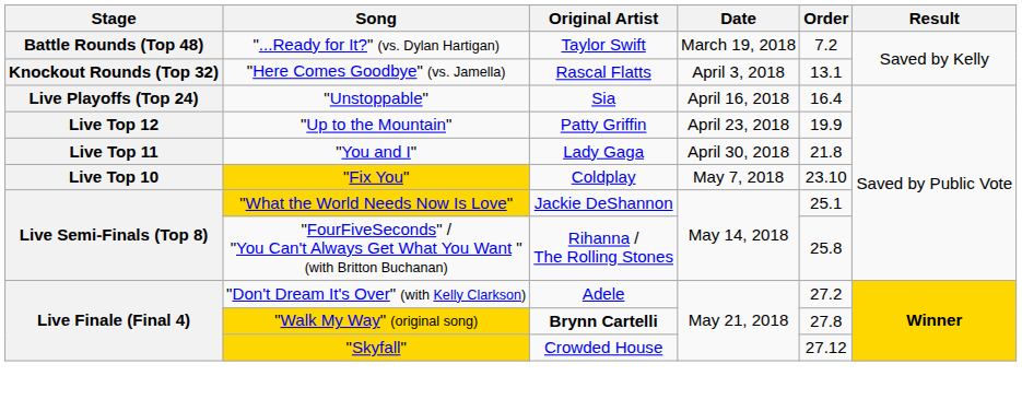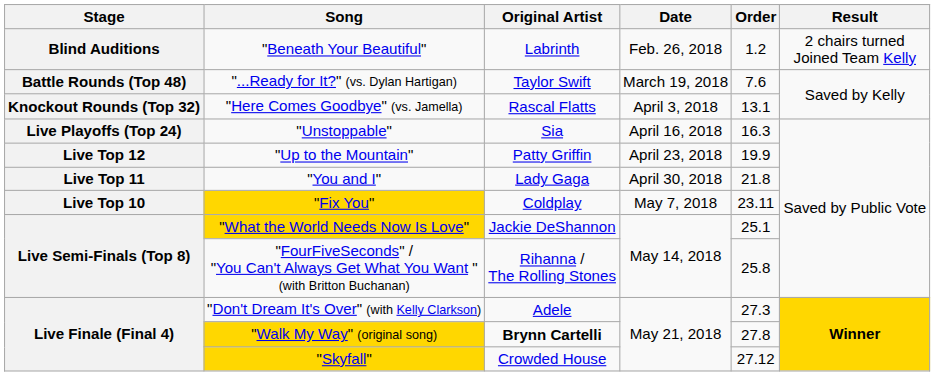+ row: Blind Auditions | "Beneath Your Beautiful" | Labrinth | Feb. 26, 2018 | 1.2 | 2 chairs turned Joined Team Kelly
"...Ready for It?" (vs. Dylan Hartigan) | Order: 7.2 -> 7.6
"Unstoppable" | Order: 16.4 -> 16.3
"Fix You" | Order: 23.10 -> 23.11
"Don't Dream It's Over" (with Kelly Clarkson) | Order: 27.2 -> 27.3
